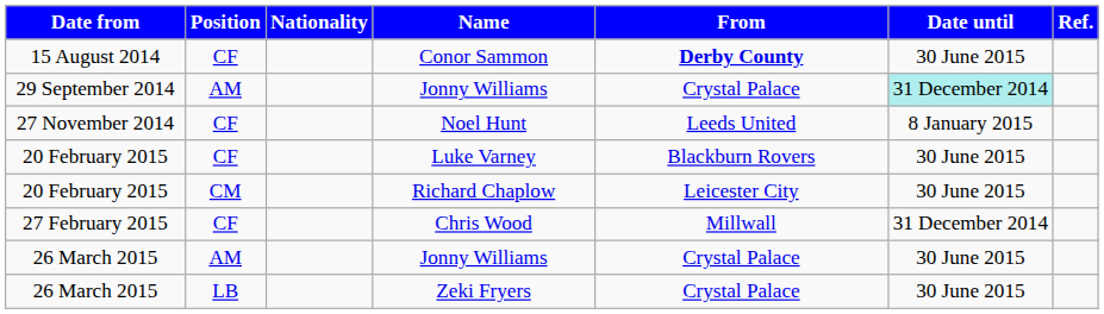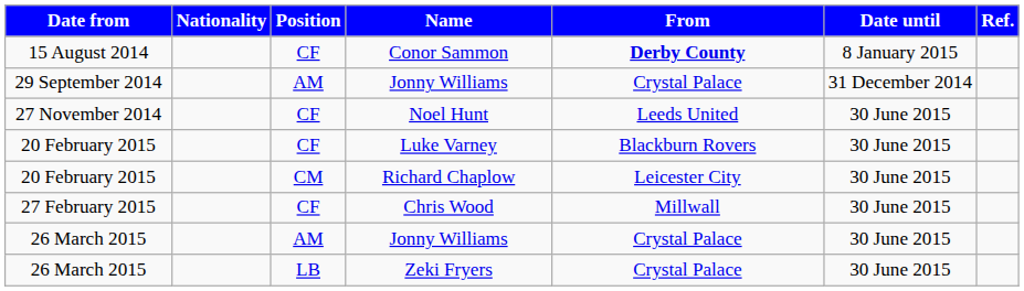columns swapped: Position <-> Nationality
Conor Sammon | Date until: 30 June 2015 -> 8 January 2015
29 September 2014 / Jonny Williams | Date until: paleturquoise background -> no background
Noel Hunt | Date until: 8 January 2015 -> 30 June 2015
Chris Wood | Date until: 31 December 2014 -> 30 June 2015
